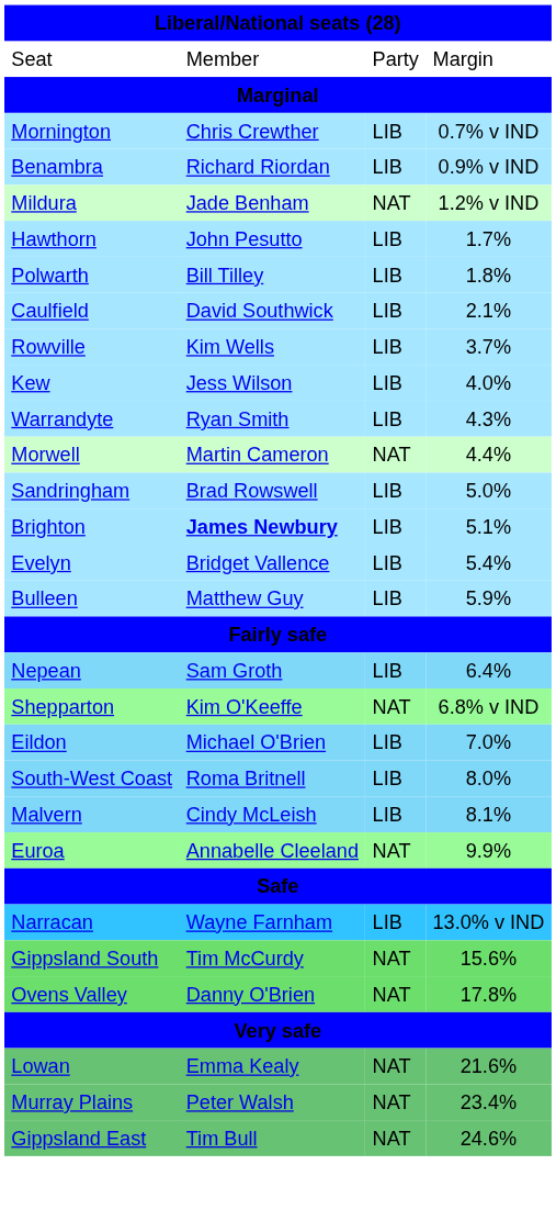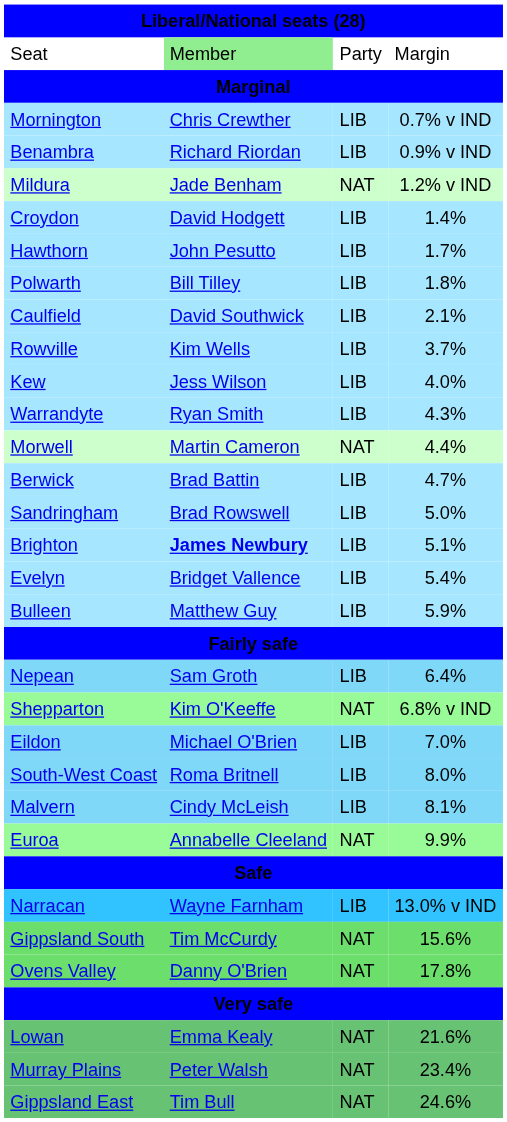Seat | column 2: no background -> lightgreen background
+ row: Croydon | David Hodgett | LIB | 1.4%
+ row: Berwick | Brad Battin | LIB | 4.7%
